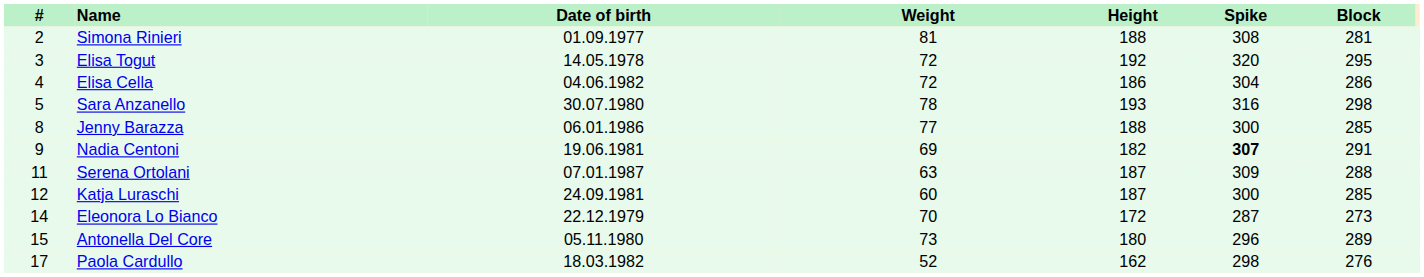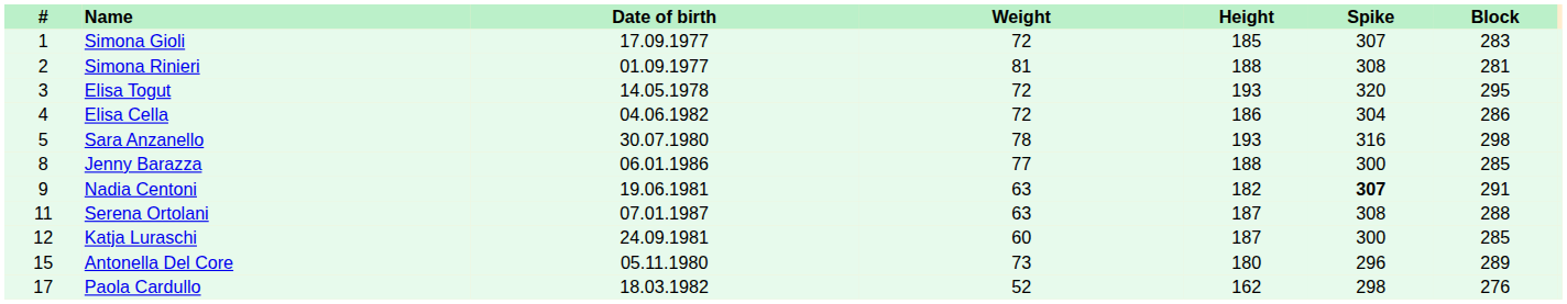+ row: 1 | Simona Gioli | 17.09.1977 | 72 | 185 | 307 | 283
Elisa Togut | Height: 192 -> 193
Nadia Centoni | Weight: 69 -> 63
Serena Ortolani | Spike: 309 -> 308
- row: 14 | Eleonora Lo Bianco | 22.12.1979 | 70 | 172 | 287 | 273
